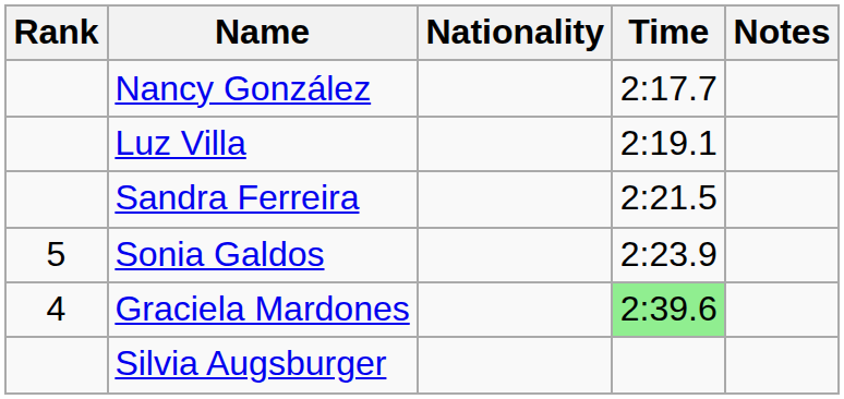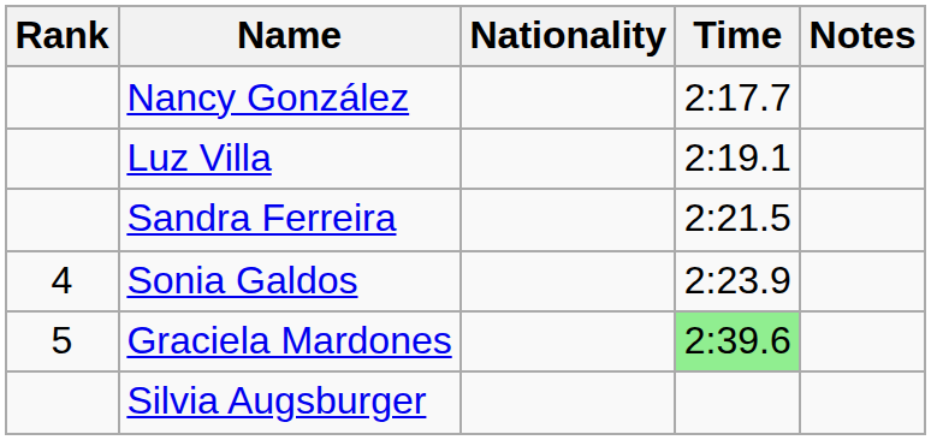Sonia Galdos | Rank: 5 -> 4
Graciela Mardones | Rank: 4 -> 5
